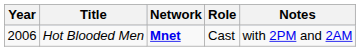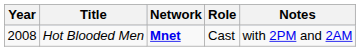Hot Blooded Men | Year: 2006 -> 2008
